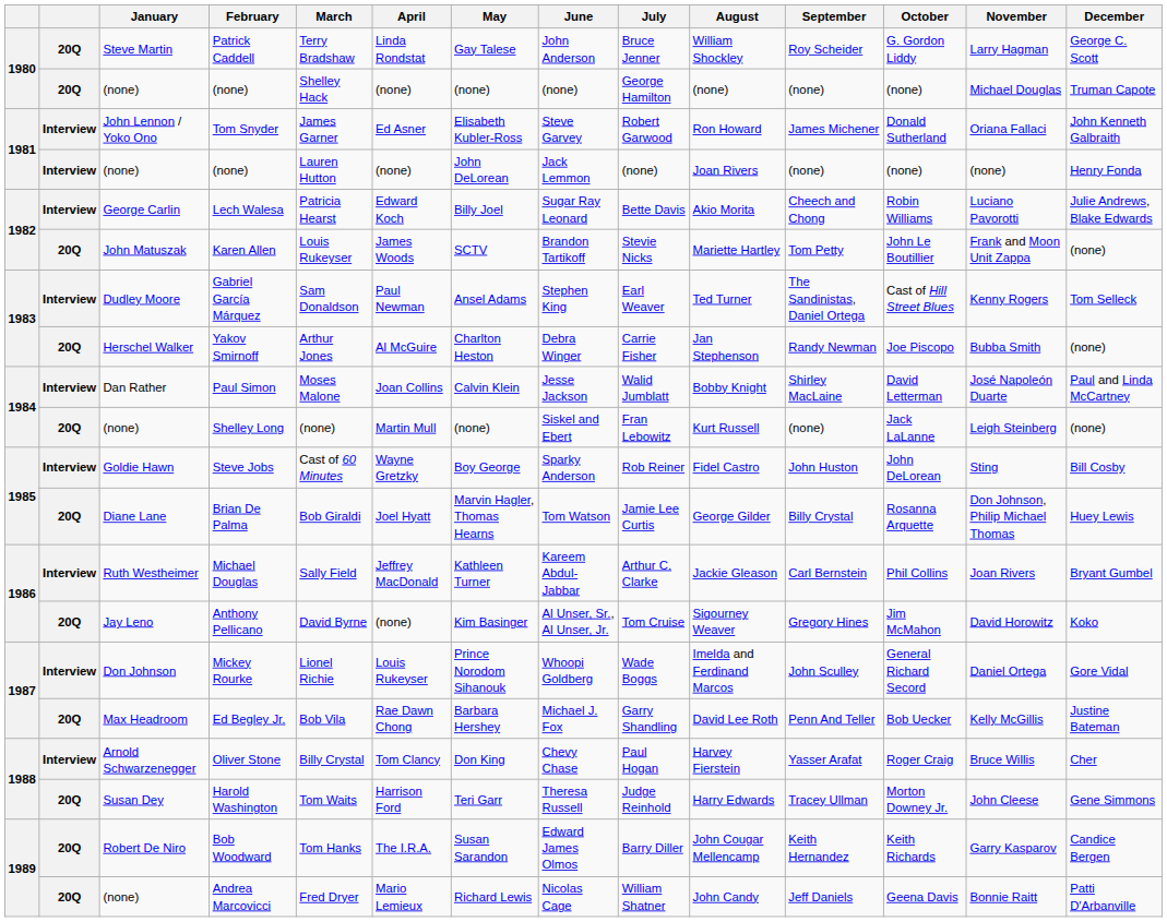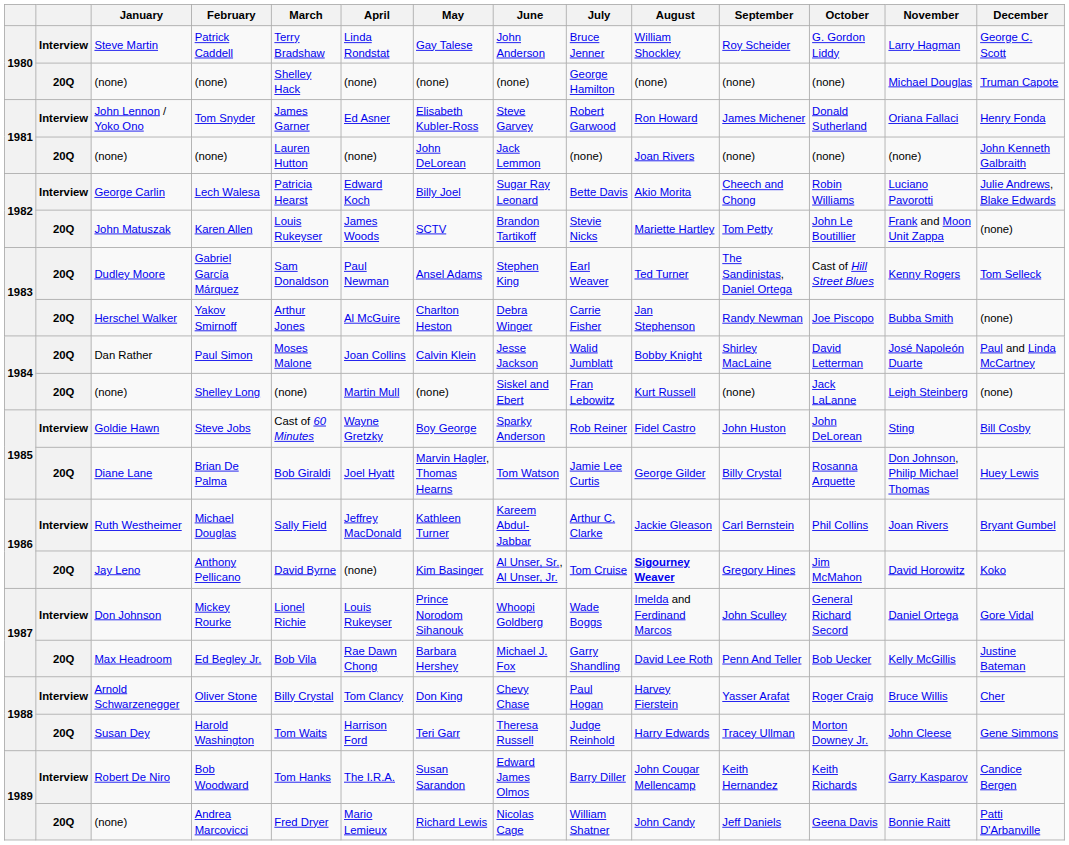Patrick Caddell | column 2: 20Q -> Interview
Tom Snyder | December: John Kenneth Galbraith -> Henry Fonda
1981 / (none) | column 2: Interview -> 20Q
1981 / (none) | December: Henry Fonda -> John Kenneth Galbraith
Gabriel García Márquez | column 2: Interview -> 20Q
Paul Simon | column 2: Interview -> 20Q
Anthony Pellicano | August: normal -> bold
Bob Woodward | column 2: 20Q -> Interview
